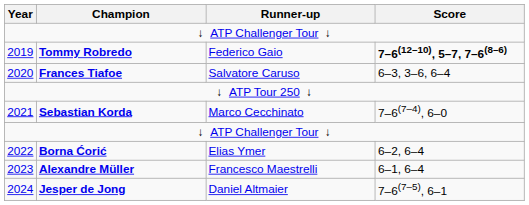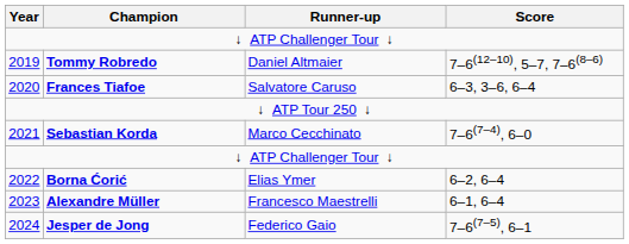2019 | Runner-up: Federico Gaio -> Daniel Altmaier
2019 | Score: bold -> normal
2024 | Runner-up: Daniel Altmaier -> Federico Gaio
